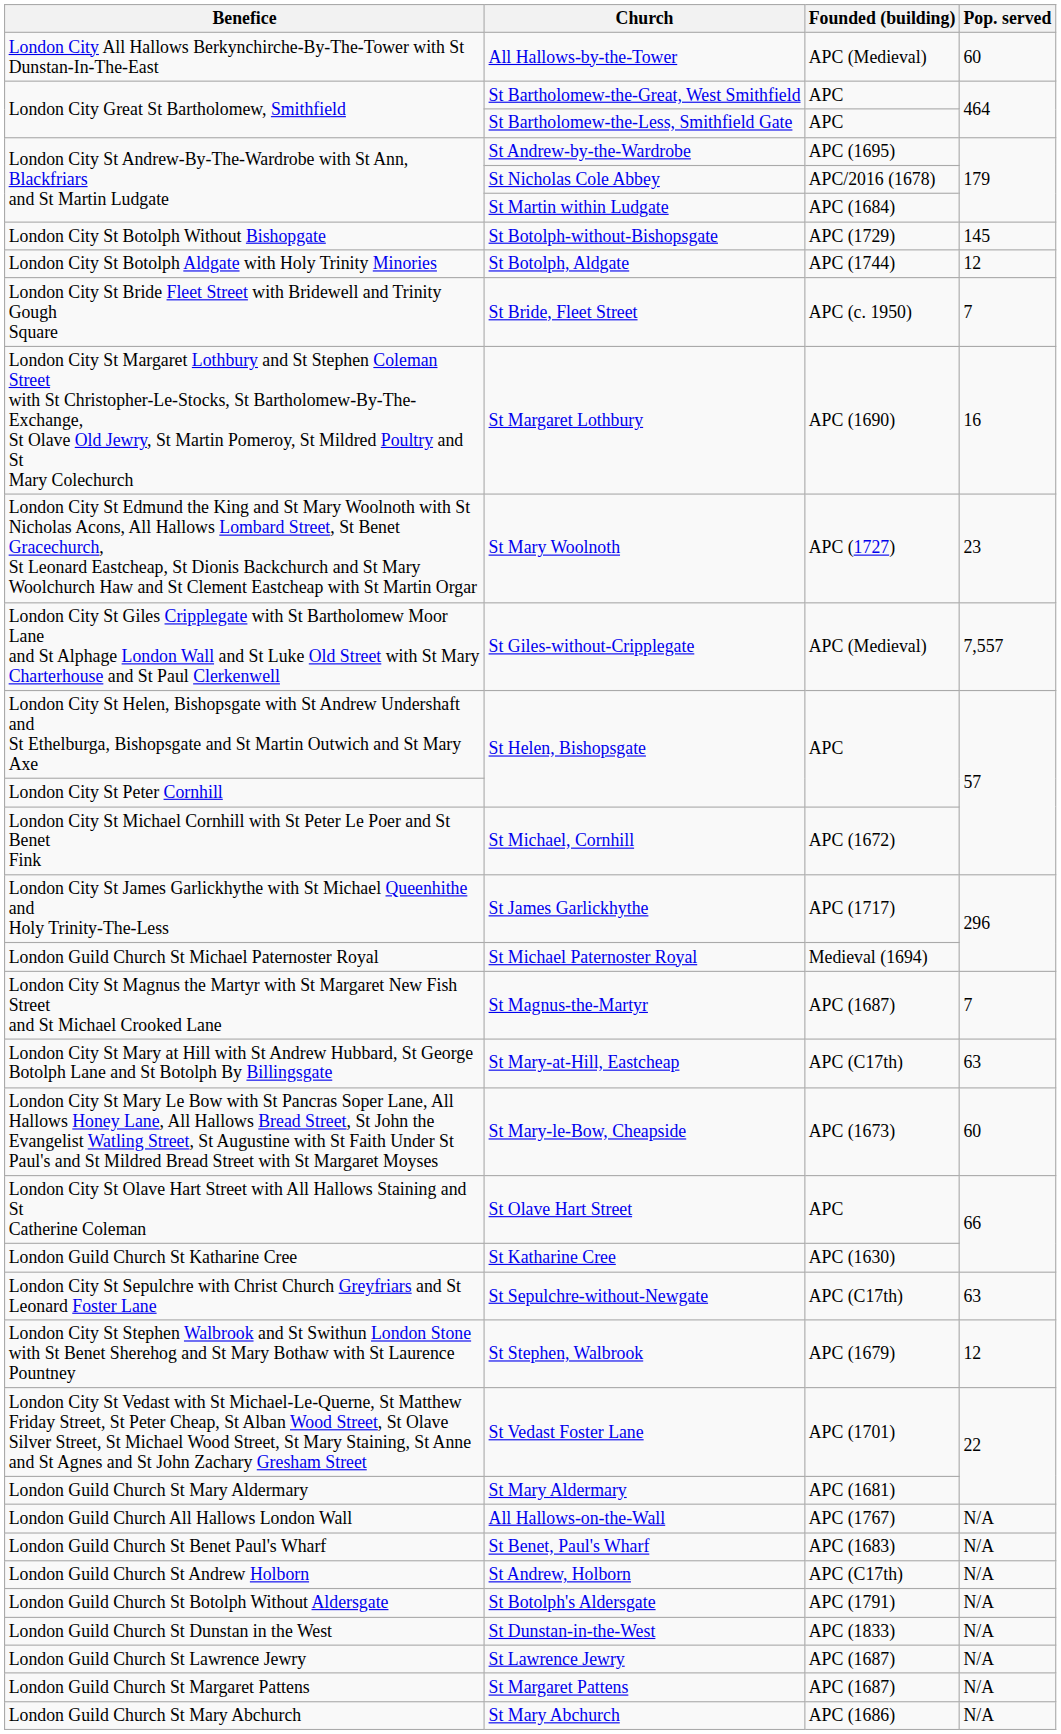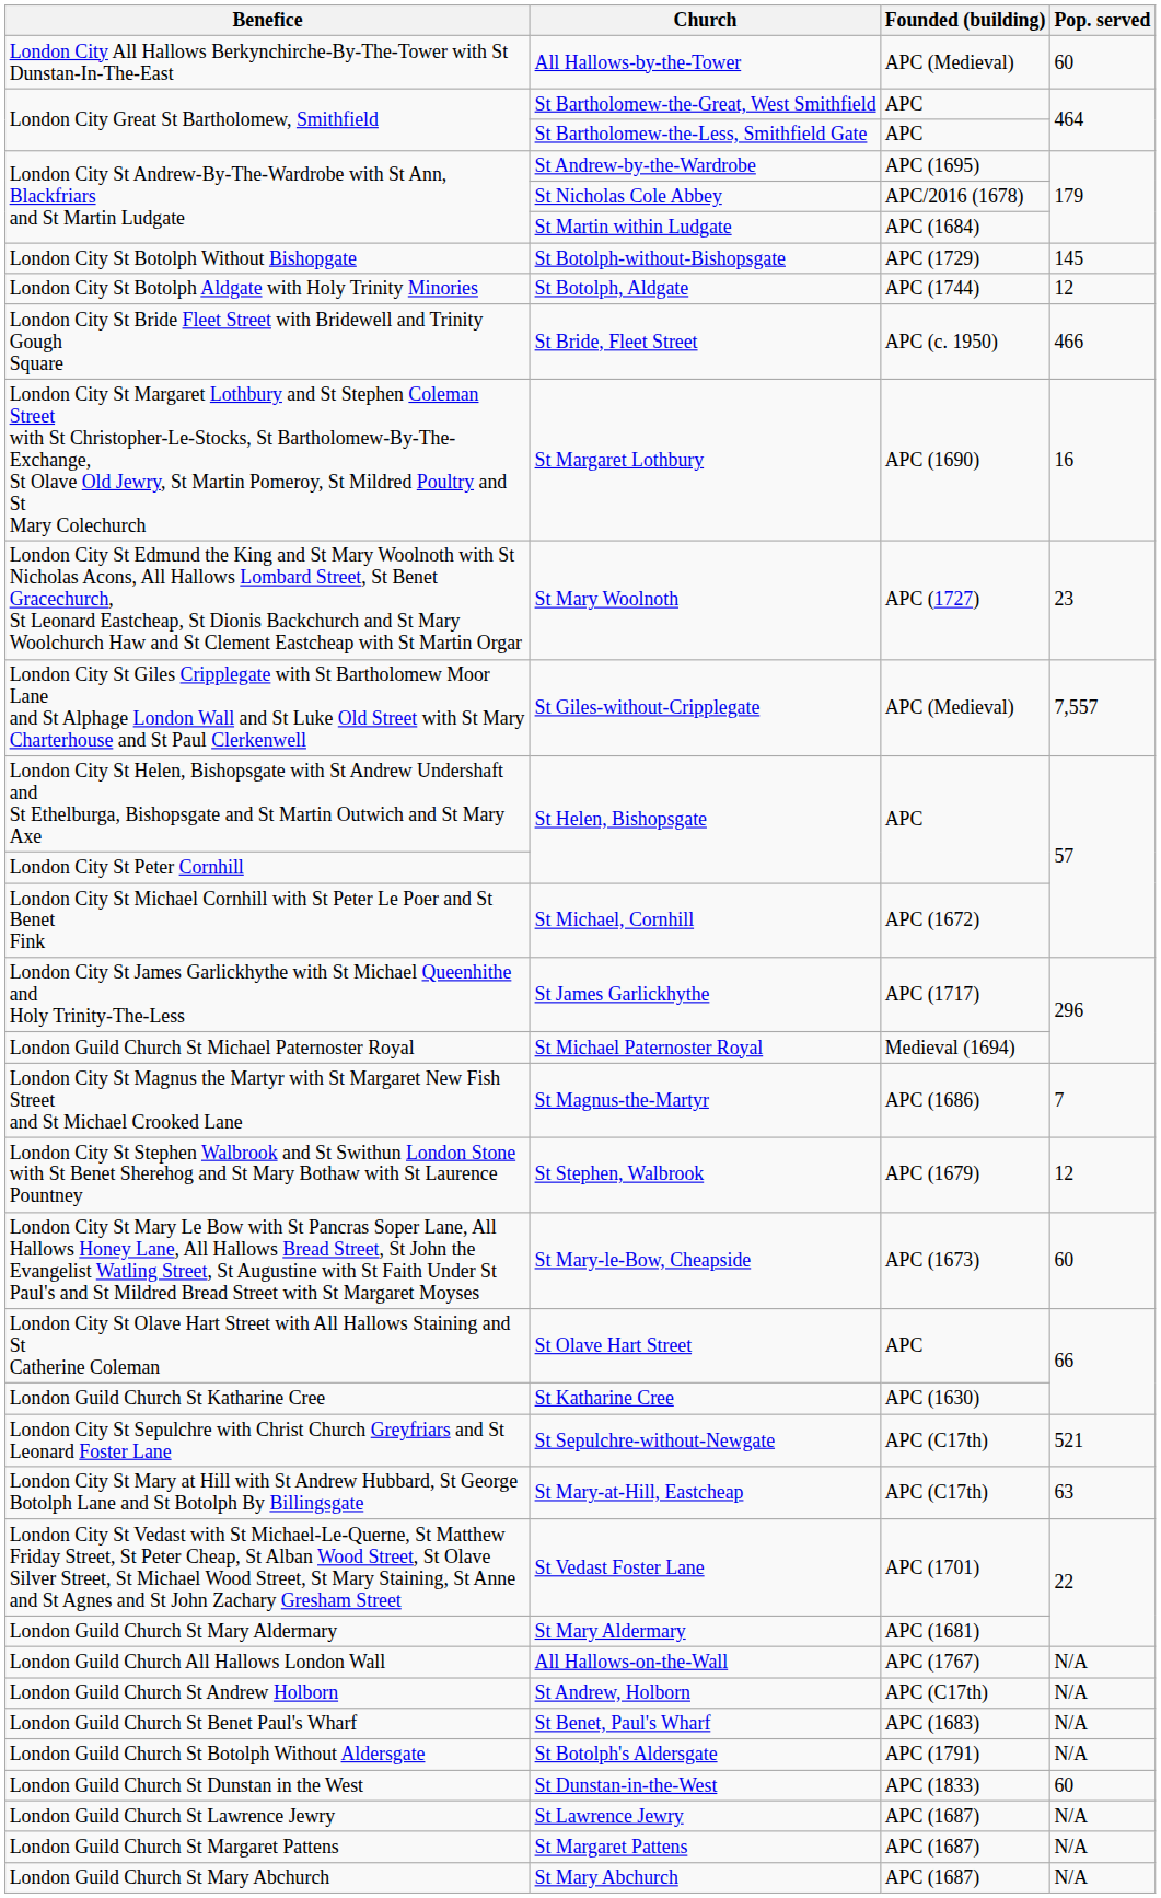St Bride, Fleet Street | Pop. served: 7 -> 466
St Magnus-the-Martyr | Founded (building): APC (1687) -> APC (1686)
rows swapped: St Mary-at-Hill, Eastcheap <-> St Stephen, Walbrook
St Sepulchre-without-Newgate | Pop. served: 63 -> 521
rows swapped: St Andrew, Holborn <-> St Benet, Paul's Wharf
St Dunstan-in-the-West | Pop. served: N/A -> 60
St Mary Abchurch | Founded (building): APC (1686) -> APC (1687)
